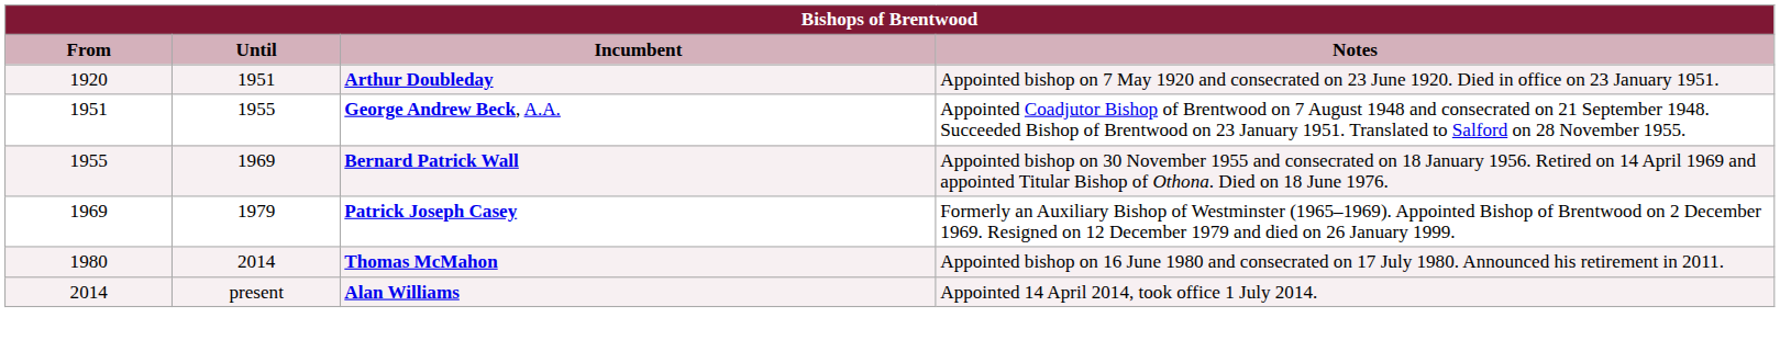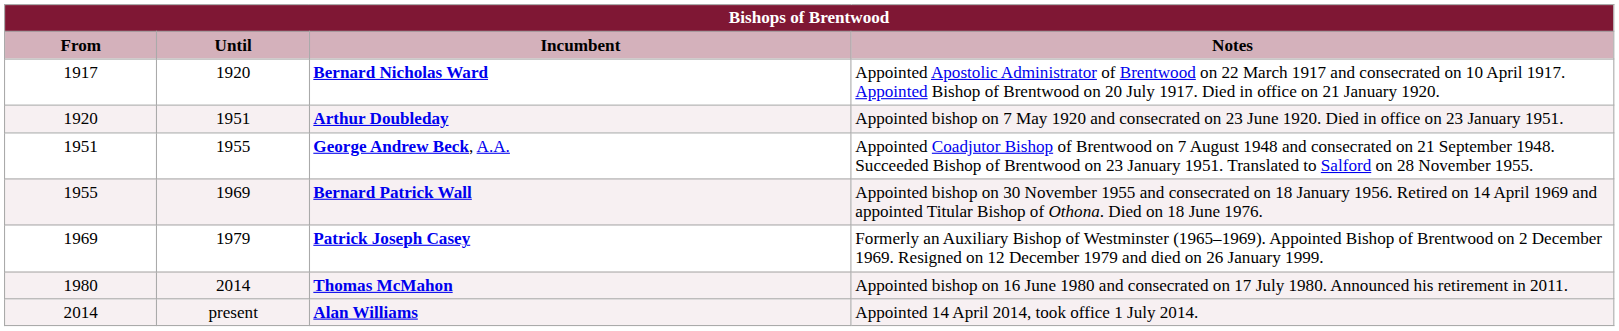+ row: 1917 | 1920 | Bernard Nicholas Ward | Appointed Apostolic Administrator of Brentwood on 22 March 1917 and consecrated on 10 April 1917. Appointed Bishop of Brentwood on 20 July 1917. Died in office on 21 January 1920.
